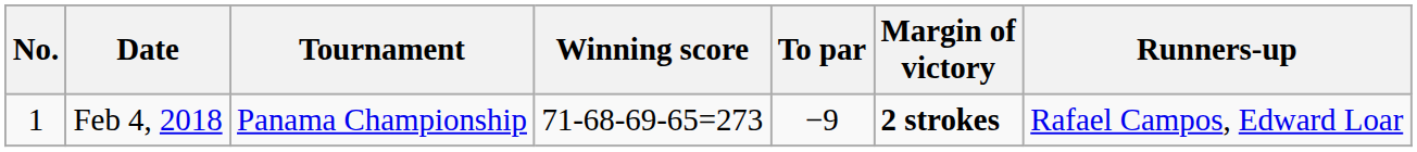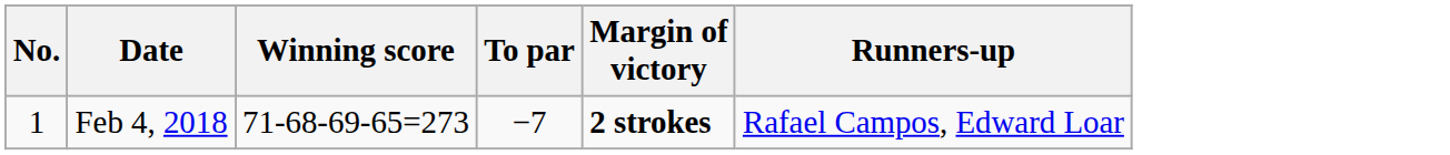- column: Tournament | Panama Championship
Feb 4, 2018 | To par: −9 -> −7
